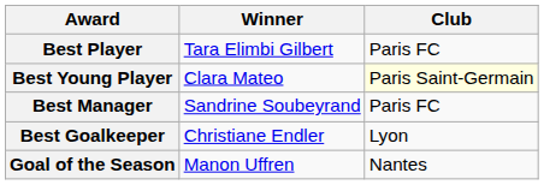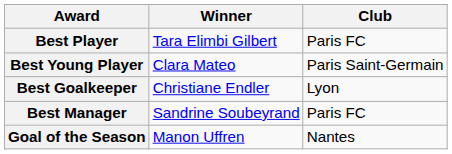Best Young Player | Club: lightyellow background -> no background
rows swapped: Best Goalkeeper <-> Best Manager
